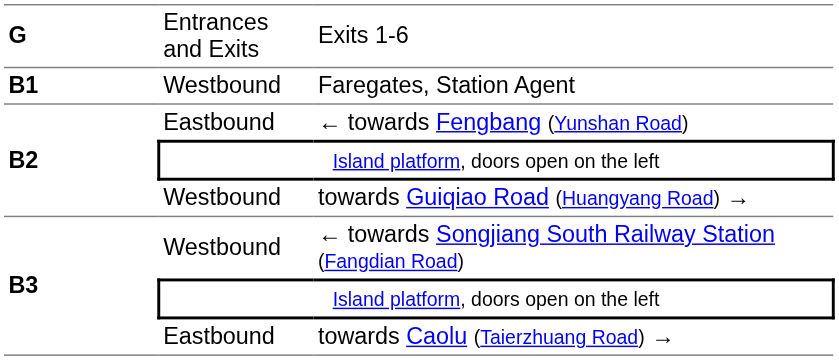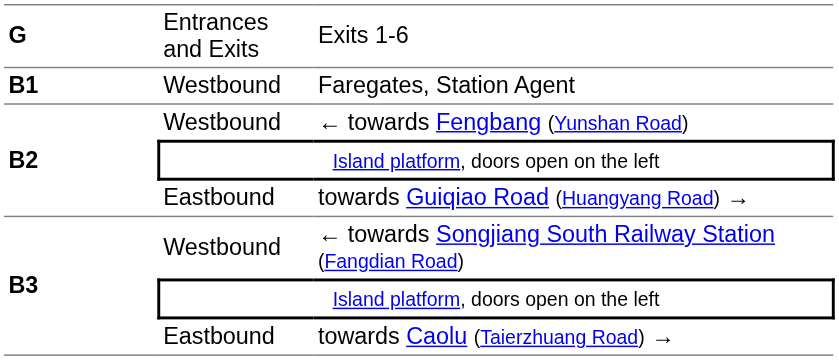← towards Fengbang (Yunshan Road) | column 2: Eastbound -> Westbound
towards Guiqiao Road (Huangyang Road) → | column 2: Westbound -> Eastbound
